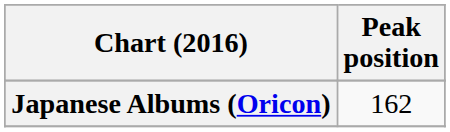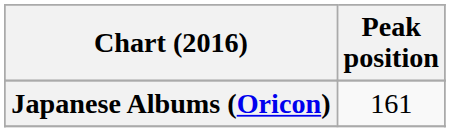Japanese Albums (Oricon) | Peak position: 162 -> 161
